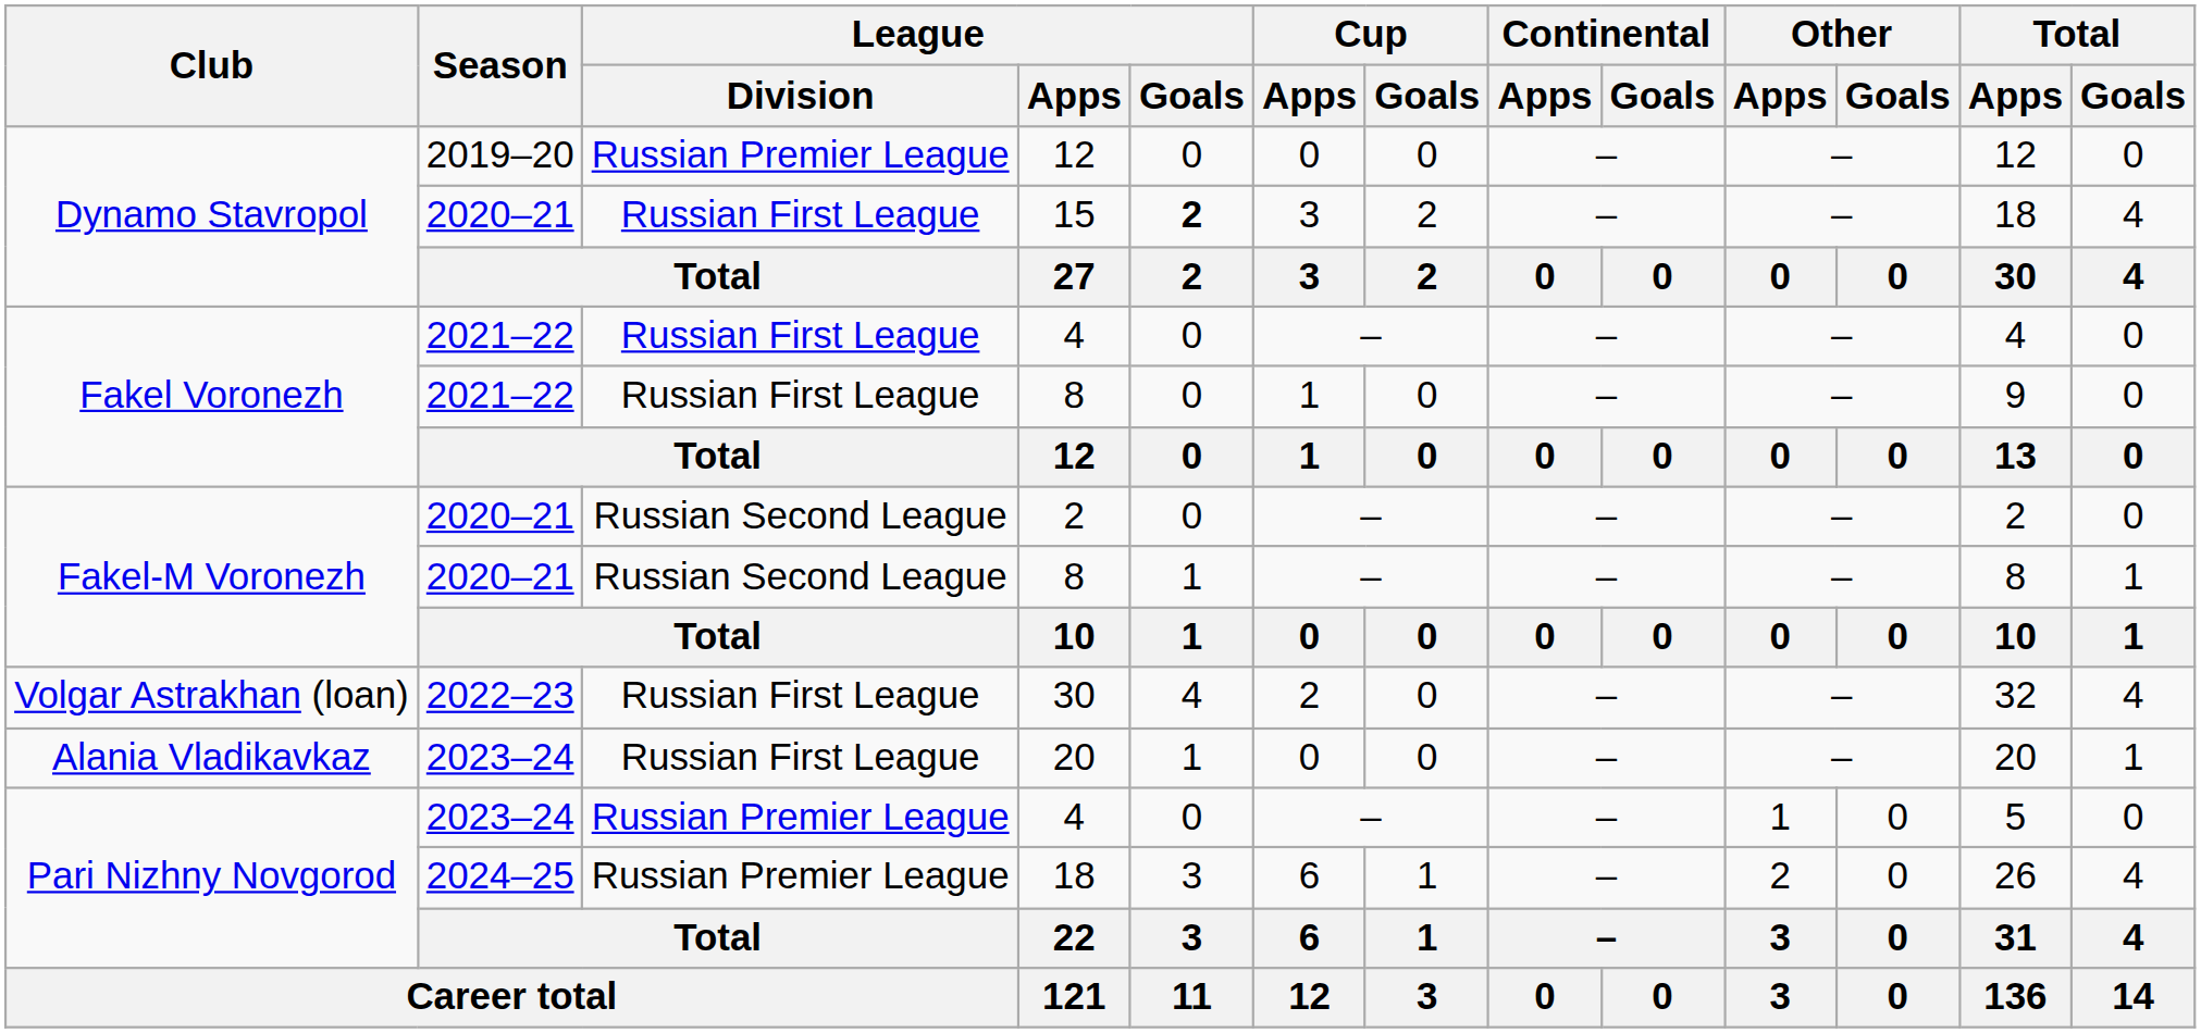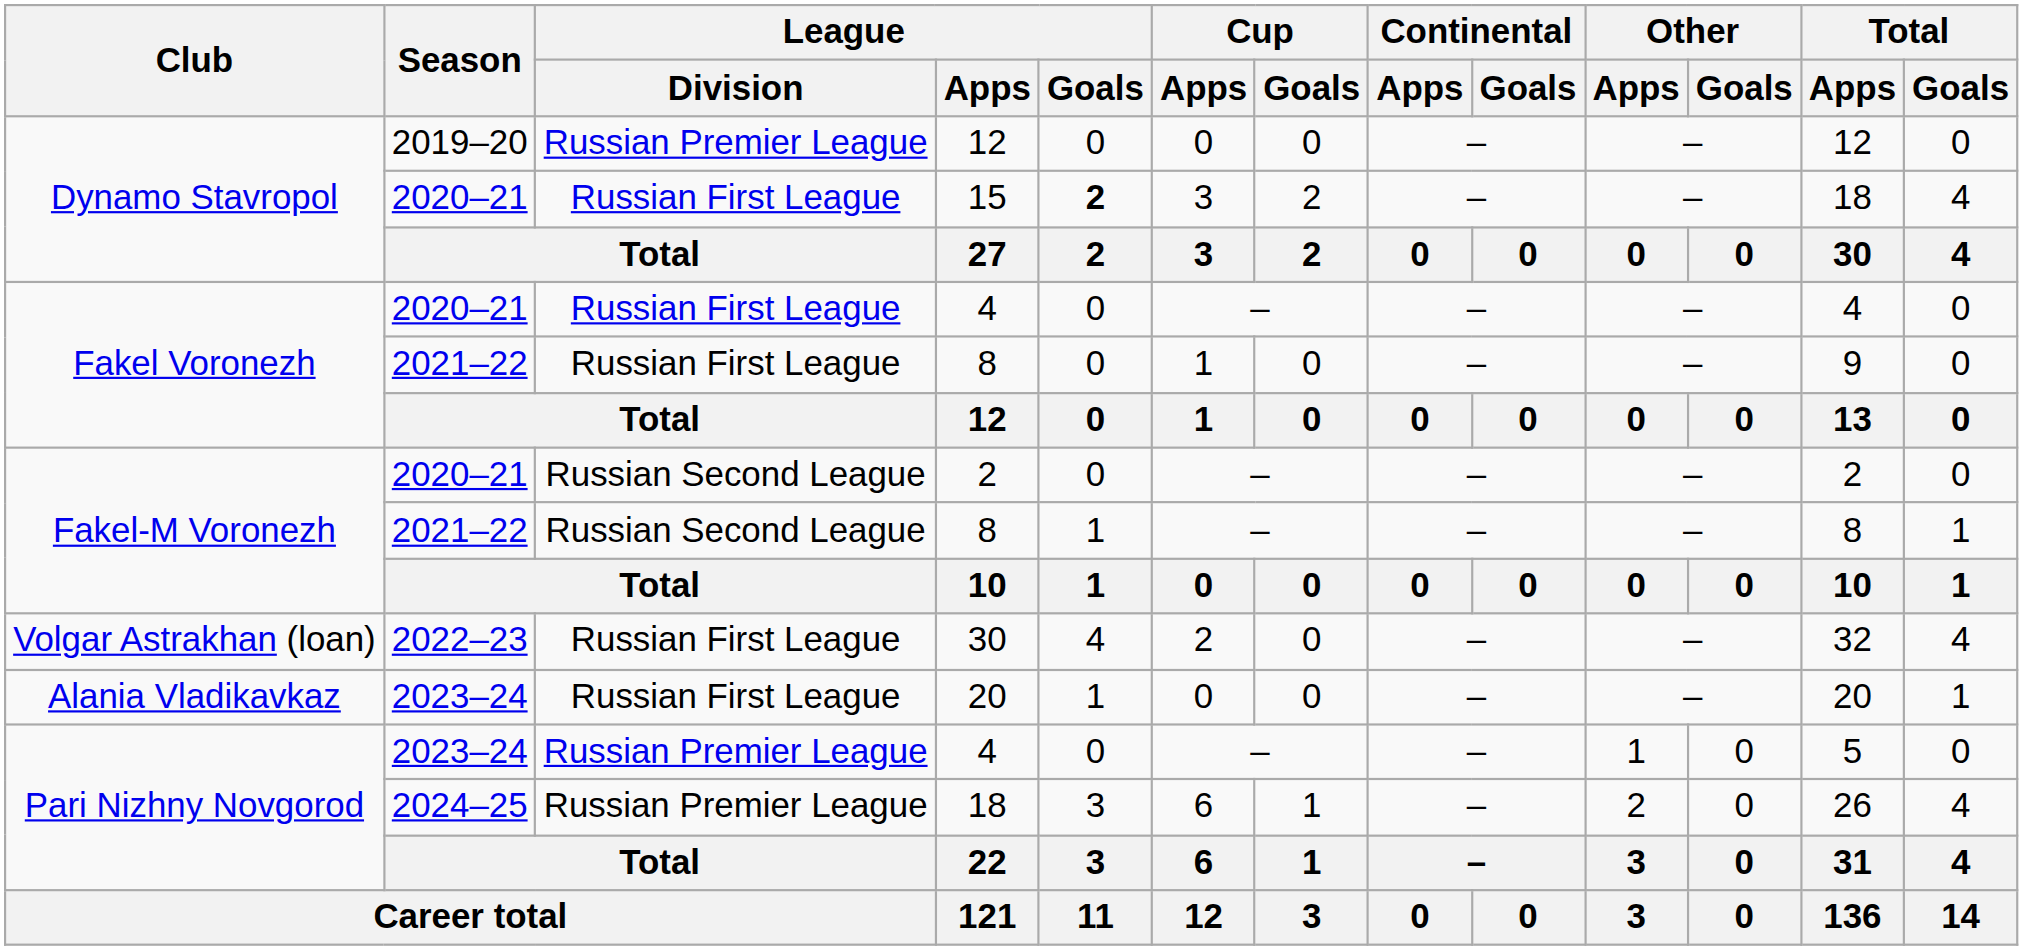Fakel Voronezh / 4 | Season: 2021–22 -> 2020–21
Fakel-M Voronezh / 8 | Season: 2020–21 -> 2021–22
